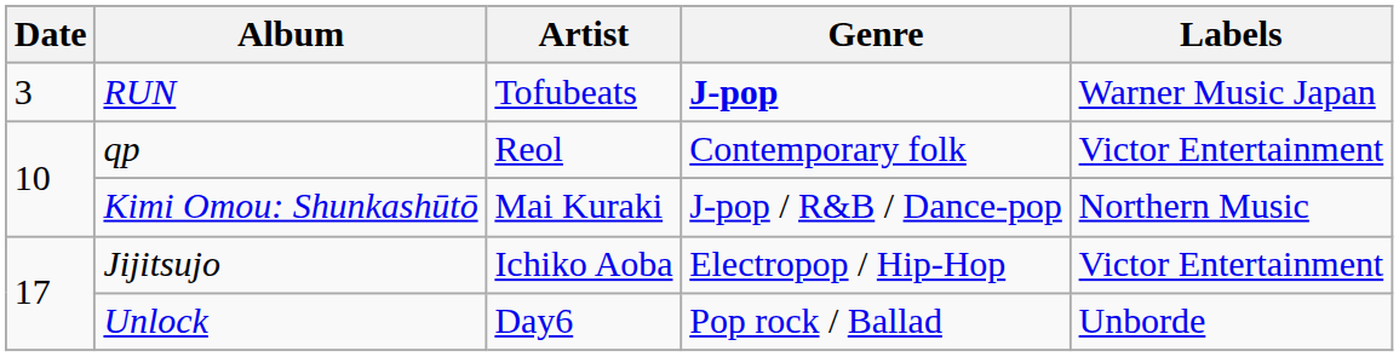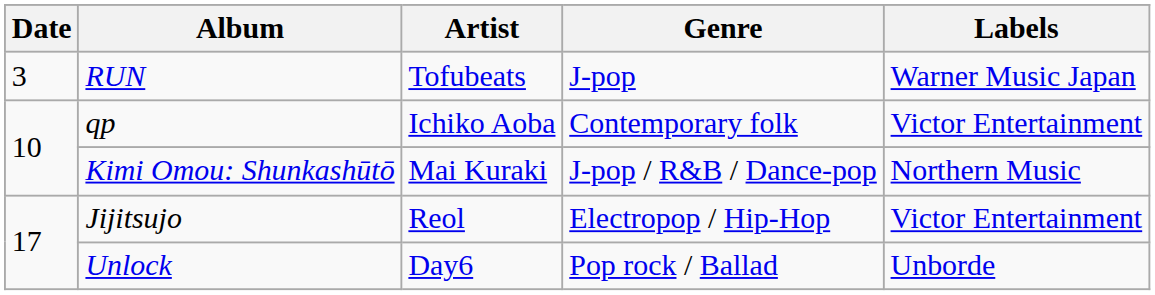RUN | Genre: bold -> normal
qp | Artist: Reol -> Ichiko Aoba
Jijitsujo | Artist: Ichiko Aoba -> Reol
